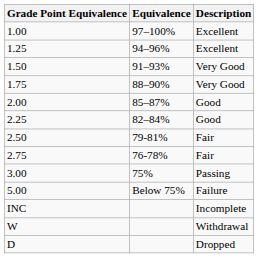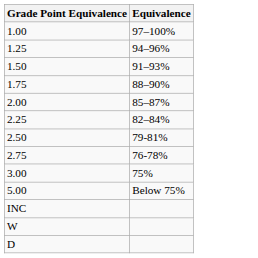- column: Description | Excellent | Excellent | Very Good | Very Good | Good | Good | Fair | Fair | Passing | Failure | Incomplete | Withdrawal | Dropped
